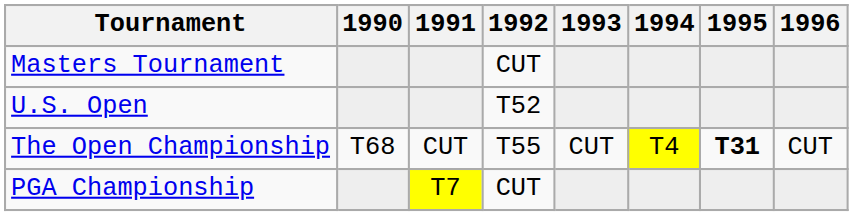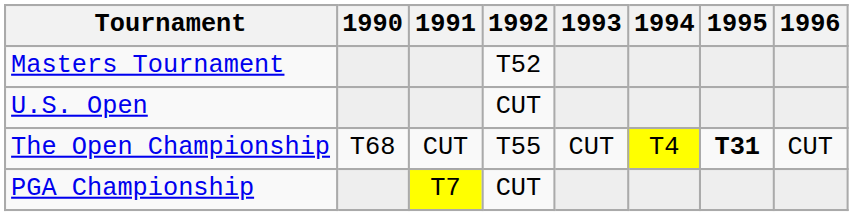Masters Tournament | 1992: CUT -> T52
U.S. Open | 1992: T52 -> CUT
